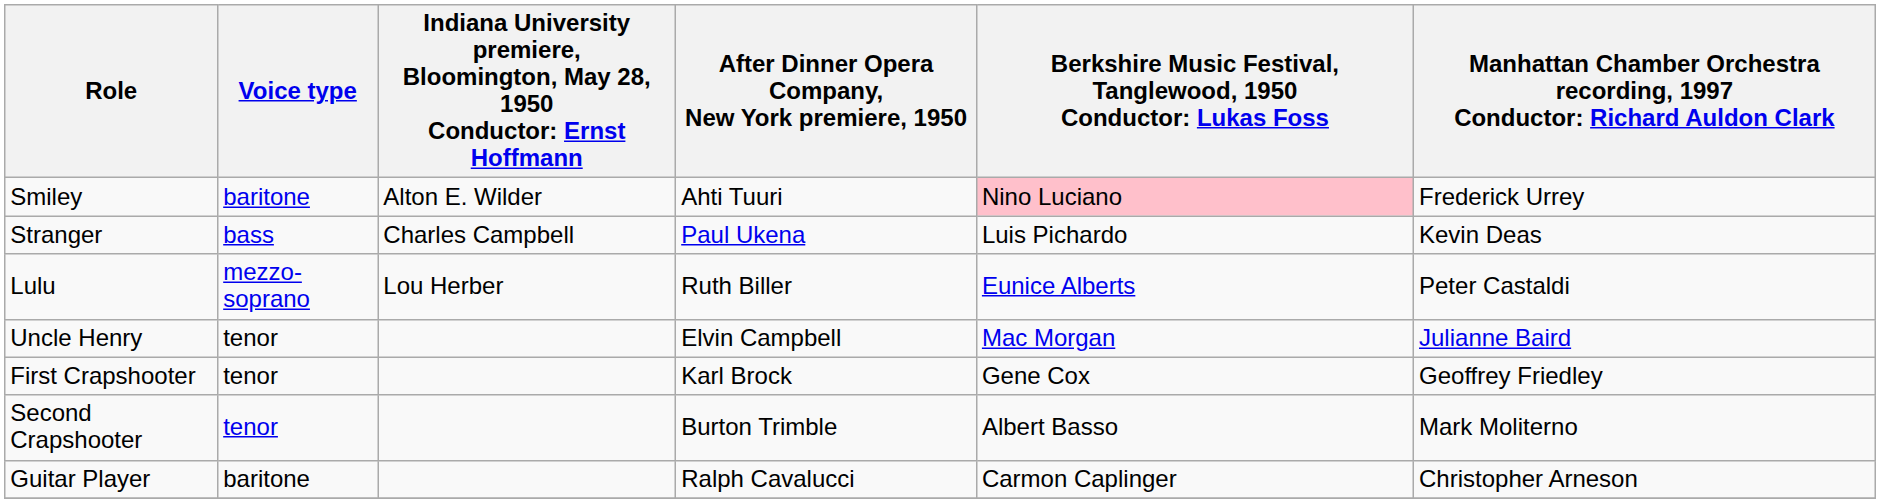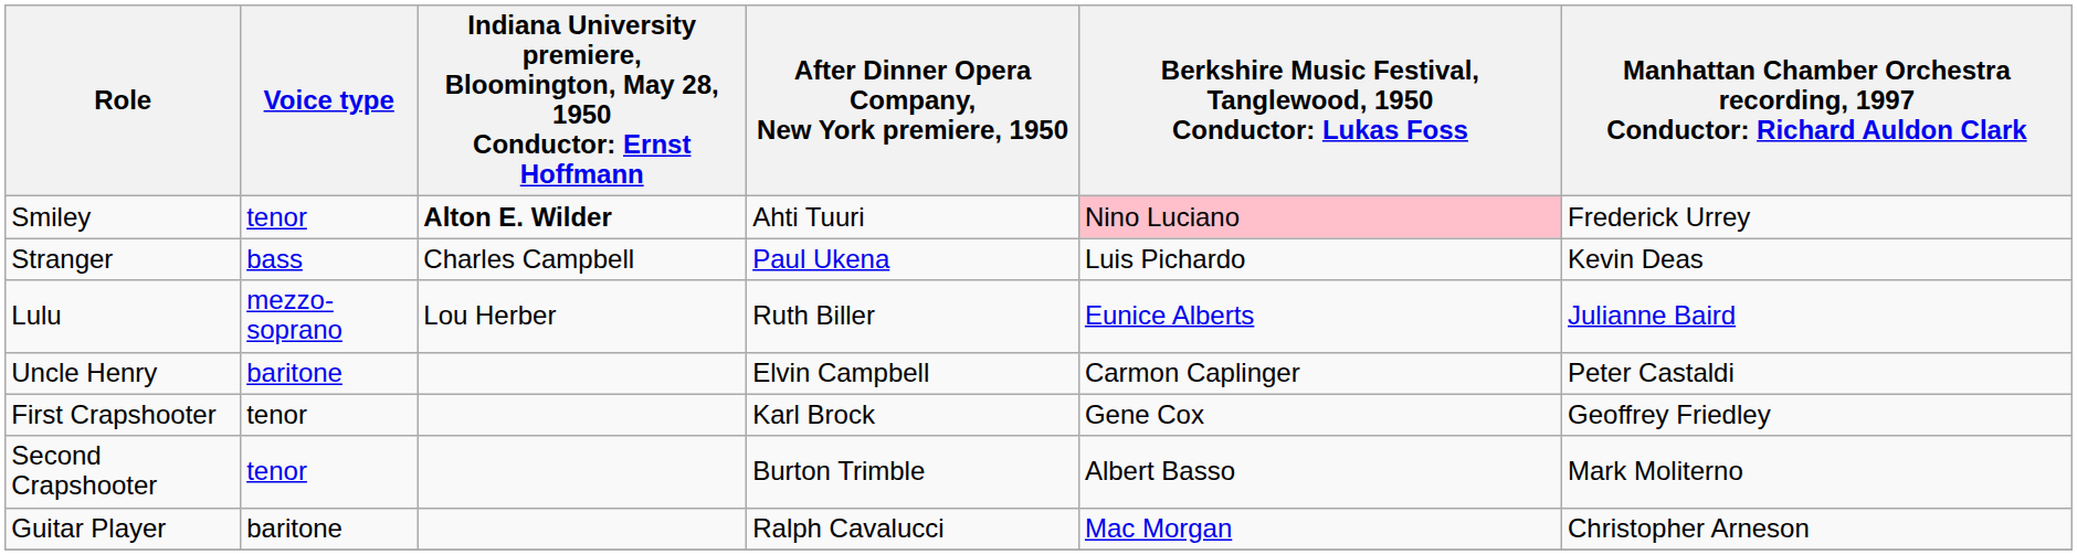Smiley | Voice type: baritone -> tenor
Smiley | column 3: normal -> bold
Lulu | column 6: Peter Castaldi -> Julianne Baird
Uncle Henry | Voice type: tenor -> baritone
Uncle Henry | column 5: Mac Morgan -> Carmon Caplinger
Uncle Henry | column 6: Julianne Baird -> Peter Castaldi
Guitar Player | column 5: Carmon Caplinger -> Mac Morgan
